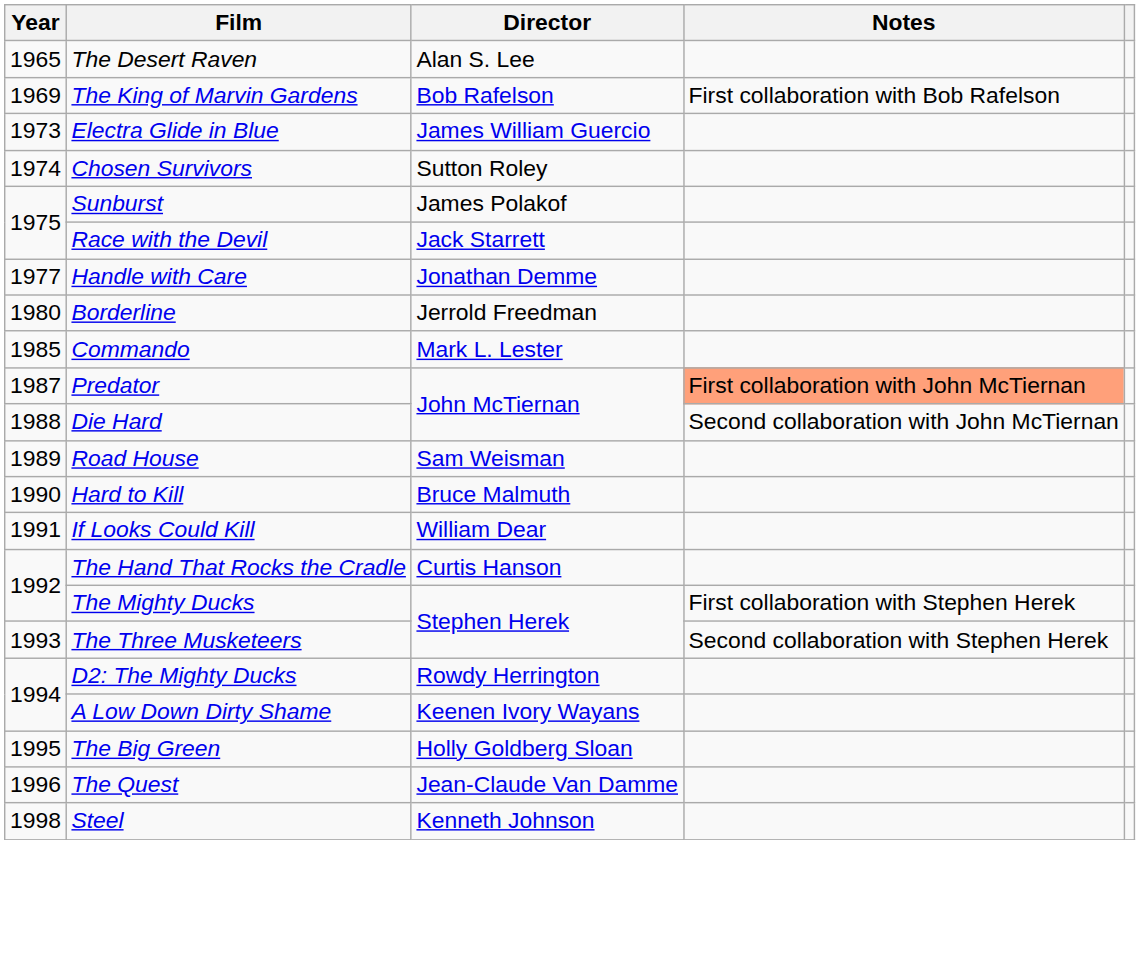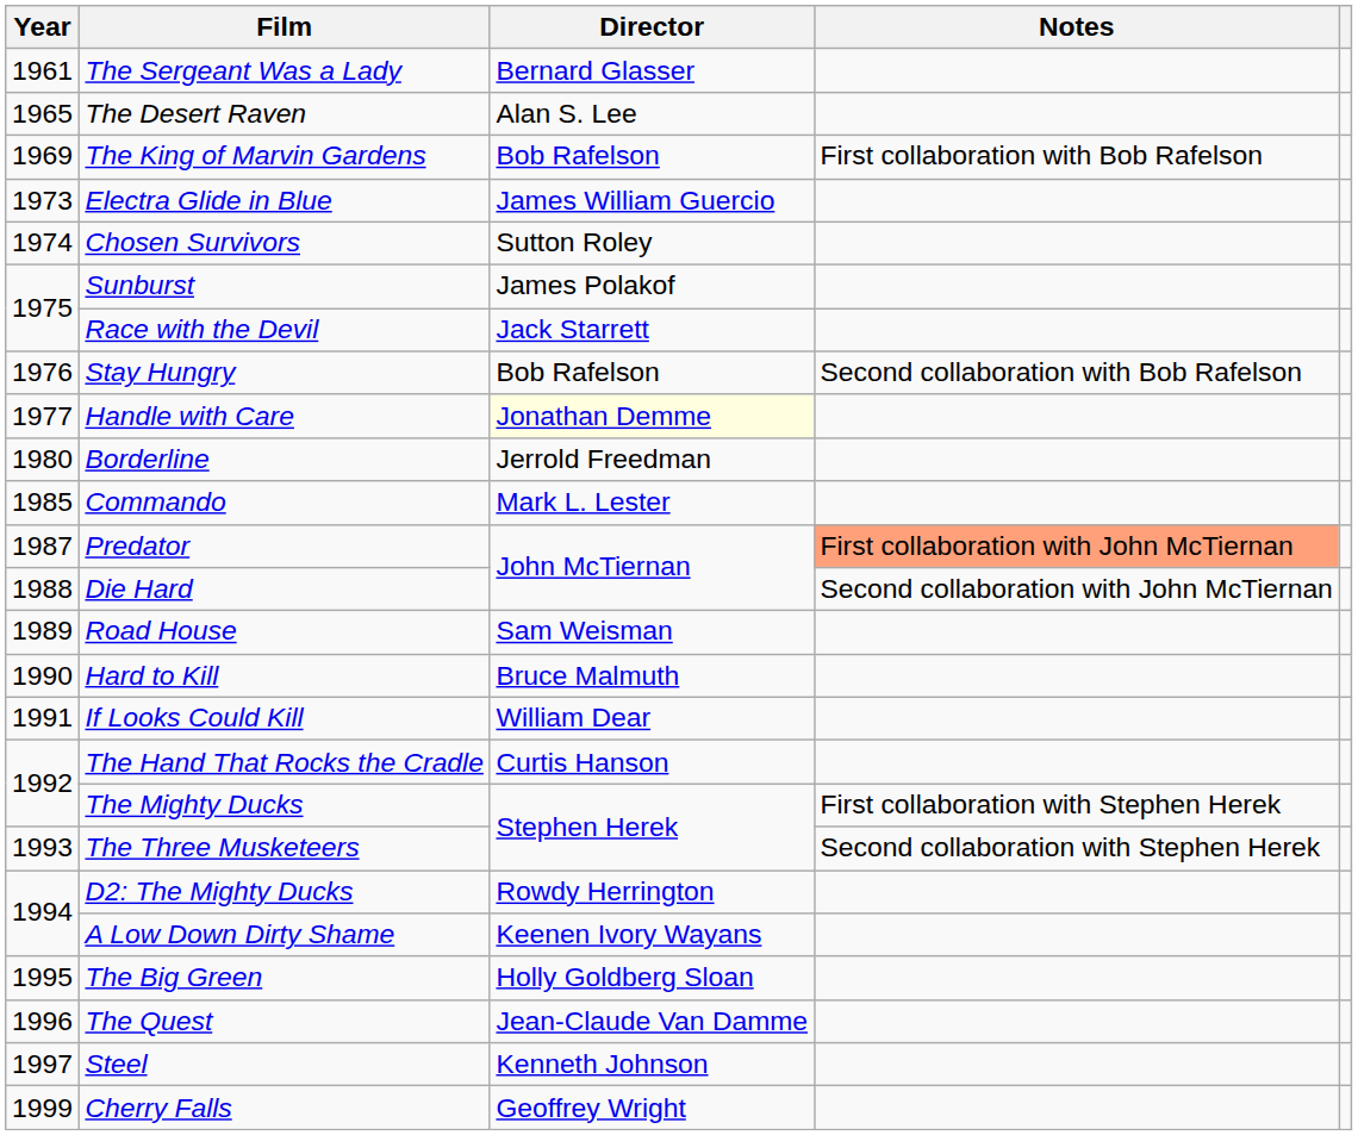+ row: 1961 | The Sergeant Was a Lady | Bernard Glasser
+ row: 1976 | Stay Hungry | Bob Rafelson | Second collaboration with Bob Rafelson
Handle with Care | Director: no background -> lightyellow background
Steel | Year: 1998 -> 1997
+ row: 1999 | Cherry Falls | Geoffrey Wright
